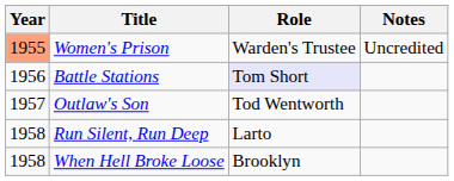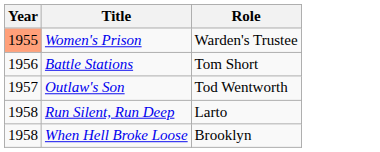- column: Notes | Uncredited
Battle Stations | Role: lavender background -> no background
